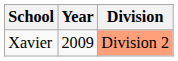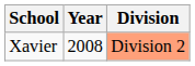Xavier | Year: 2009 -> 2008
